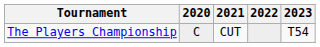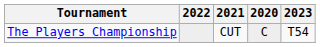columns swapped: 2020 <-> 2022
